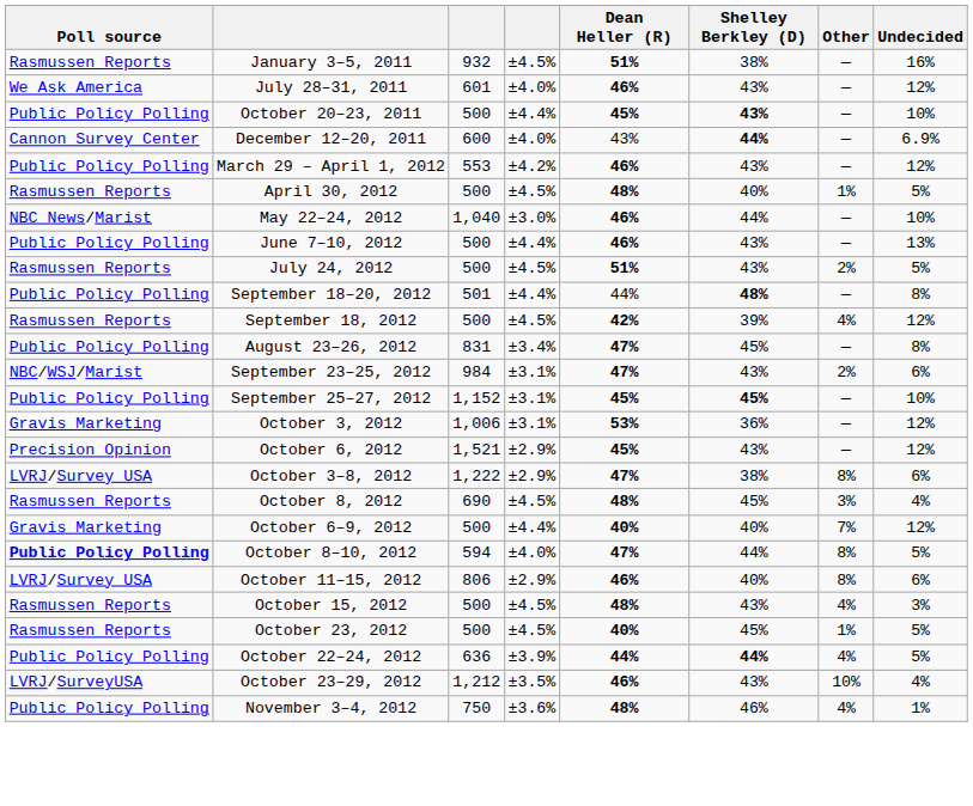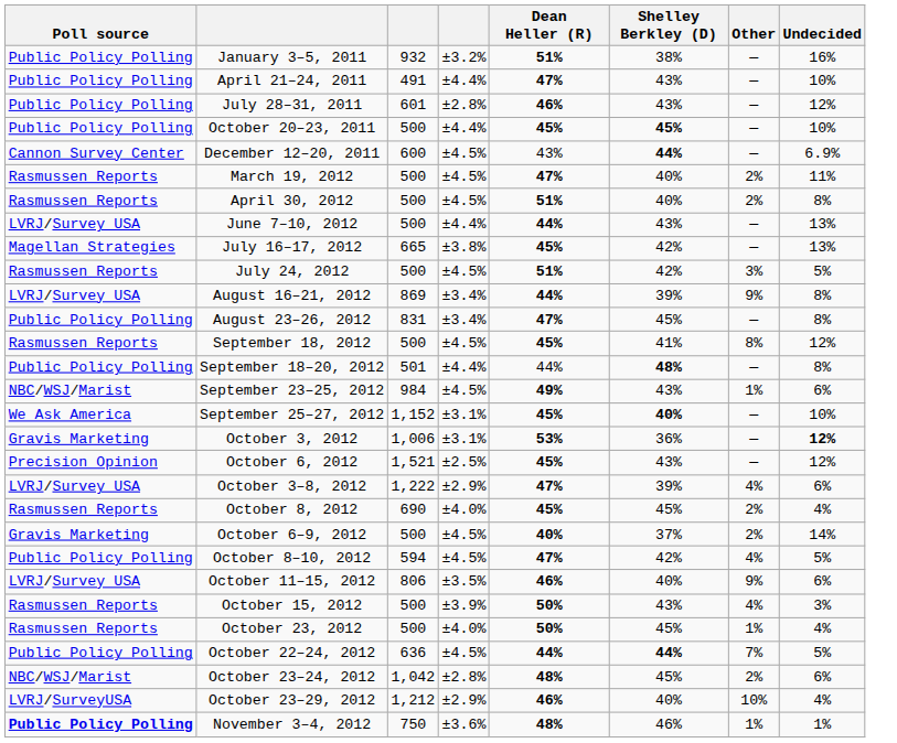January 3–5, 2011 | Poll source: Rasmussen Reports -> Public Policy Polling
January 3–5, 2011 | column 4: ±4.5% -> ±3.2%
+ row: Public Policy Polling | April 21–24, 2011 | 491 | ±4.4% | 47% | 43% | — | 10%
July 28–31, 2011 | Poll source: We Ask America -> Public Policy Polling
July 28–31, 2011 | column 4: ±4.0% -> ±2.8%
October 20–23, 2011 | Shelley Berkley (D): 43% -> 45%
December 12–20, 2011 | column 4: ±4.0% -> ±4.5%
+ row: Rasmussen Reports | March 19, 2012 | 500 | ±4.5% | 47% | 40% | 2% | 11%
- row: Public Policy Polling | March 29 – April 1, 2012 | 553 | ±4.2% | 46% | 43% | — | 12%
April 30, 2012 | Dean Heller (R): 48% -> 51%
April 30, 2012 | Other: 1% -> 2%
April 30, 2012 | Undecided: 5% -> 8%
- row: NBC News/Marist | May 22–24, 2012 | 1,040 | ±3.0% | 46% | 44% | — | 10%
June 7–10, 2012 | Poll source: Public Policy Polling -> LVRJ/Survey USA
June 7–10, 2012 | Dean Heller (R): 46% -> 44%
+ row: Magellan Strategies | July 16–17, 2012 | 665 | ±3.8% | 45% | 42% | — | 13%
July 24, 2012 | Shelley Berkley (D): 43% -> 42%
July 24, 2012 | Other: 2% -> 3%
+ row: LVRJ/Survey USA | August 16–21, 2012 | 869 | ±3.4% | 44% | 39% | 9% | 8%
rows swapped: August 23–26, 2012 <-> September 18–20, 2012
September 18, 2012 | Dean Heller (R): 42% -> 45%
September 18, 2012 | Shelley Berkley (D): 39% -> 41%
September 18, 2012 | Other: 4% -> 8%
September 23–25, 2012 | column 4: ±3.1% -> ±4.5%
September 23–25, 2012 | Dean Heller (R): 47% -> 49%
September 23–25, 2012 | Other: 2% -> 1%
September 25–27, 2012 | Poll source: Public Policy Polling -> We Ask America
September 25–27, 2012 | Shelley Berkley (D): 45% -> 40%
October 3, 2012 | Undecided: normal -> bold
October 6, 2012 | column 4: ±2.9% -> ±2.5%
October 3–8, 2012 | Shelley Berkley (D): 38% -> 39%
October 3–8, 2012 | Other: 8% -> 4%
October 8, 2012 | column 4: ±4.5% -> ±4.0%
October 8, 2012 | Dean Heller (R): 48% -> 45%
October 8, 2012 | Other: 3% -> 2%
October 6–9, 2012 | column 4: ±4.4% -> ±4.5%
October 6–9, 2012 | Shelley Berkley (D): 40% -> 37%
October 6–9, 2012 | Other: 7% -> 2%
October 6–9, 2012 | Undecided: 12% -> 14%
October 8–10, 2012 | Poll source: bold -> normal
October 8–10, 2012 | column 4: ±4.0% -> ±4.5%
October 8–10, 2012 | Shelley Berkley (D): 44% -> 42%
October 8–10, 2012 | Other: 8% -> 4%
October 11–15, 2012 | column 4: ±2.9% -> ±3.5%
October 11–15, 2012 | Other: 8% -> 9%
October 15, 2012 | column 4: ±4.5% -> ±3.9%
October 15, 2012 | Dean Heller (R): 48% -> 50%
October 23, 2012 | column 4: ±4.5% -> ±4.0%
October 23, 2012 | Dean Heller (R): 40% -> 50%
October 23, 2012 | Undecided: 5% -> 4%
October 22–24, 2012 | column 4: ±3.9% -> ±4.5%
October 22–24, 2012 | Other: 4% -> 7%
+ row: NBC/WSJ/Marist | October 23–24, 2012 | 1,042 | ±2.8% | 48% | 45% | 2% | 6%
October 23–29, 2012 | column 4: ±3.5% -> ±2.9%
October 23–29, 2012 | Shelley Berkley (D): 43% -> 40%
November 3–4, 2012 | Poll source: normal -> bold
November 3–4, 2012 | Other: 4% -> 1%
